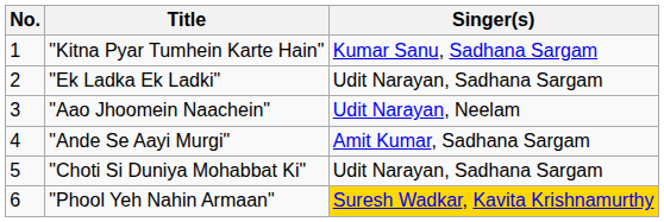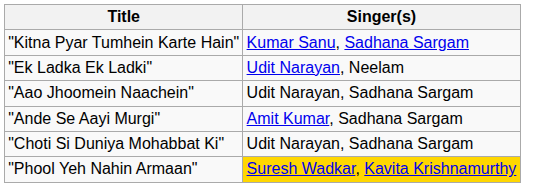- column: No. | 1 | 2 | 3 | 4 | 5 | 6
"Ek Ladka Ek Ladki" | Singer(s): Udit Narayan, Sadhana Sargam -> Udit Narayan, Neelam
"Aao Jhoomein Naachein" | Singer(s): Udit Narayan, Neelam -> Udit Narayan, Sadhana Sargam
